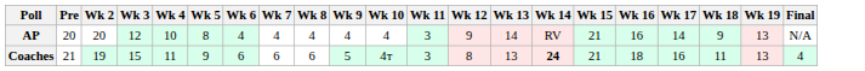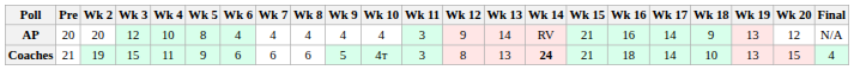+ column: Wk 20 | 12 | 15
Coaches | Wk 17: 16 -> 14
Coaches | Wk 18: 11 -> 10
